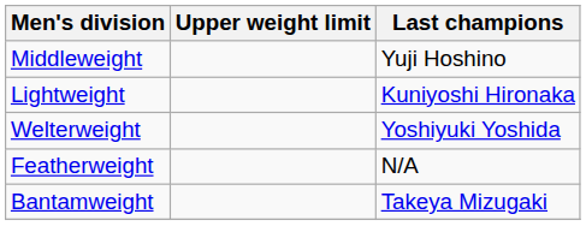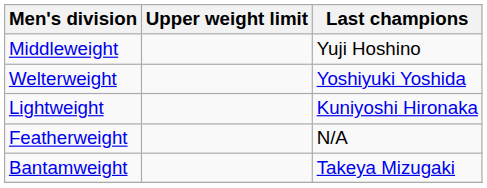rows swapped: Welterweight <-> Lightweight
